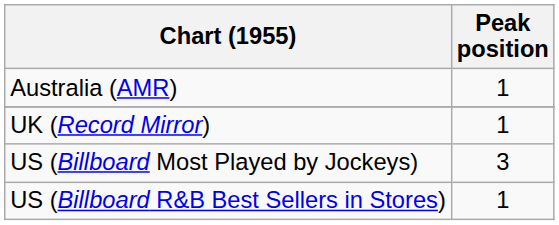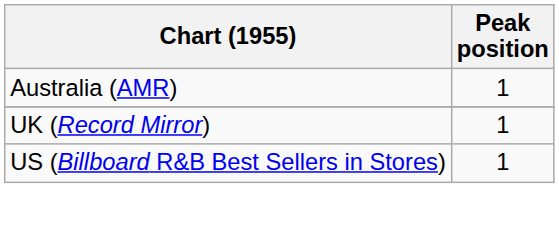- row: US (Billboard Most Played by Jockeys) | 3
